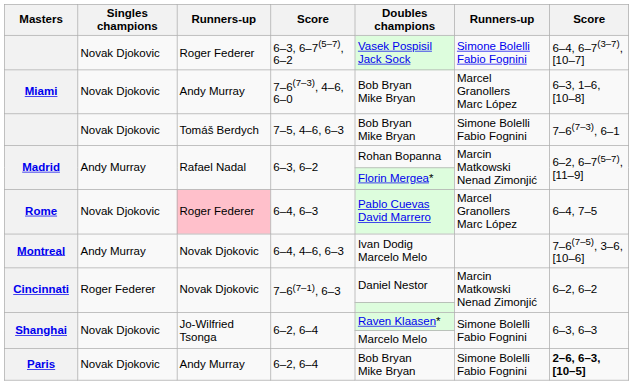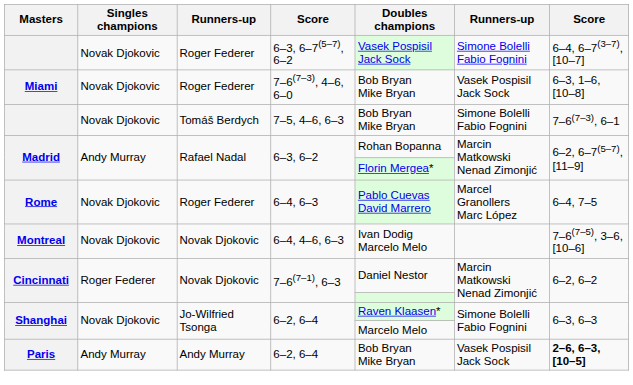Miami | column 3: Andy Murray -> Roger Federer
Miami | column 6: Marcel Granollers Marc López -> Vasek Pospisil Jack Sock
Rome | column 3: pink background -> no background
Montreal | Singles champions: Andy Murray -> Novak Djokovic
Paris | Singles champions: Novak Djokovic -> Andy Murray
Paris | column 6: Simone Bolelli Fabio Fognini -> Vasek Pospisil Jack Sock
